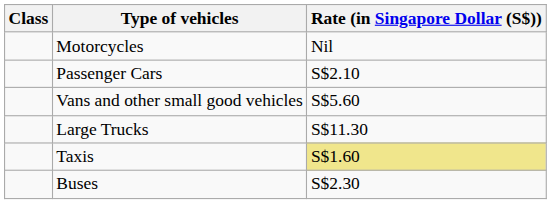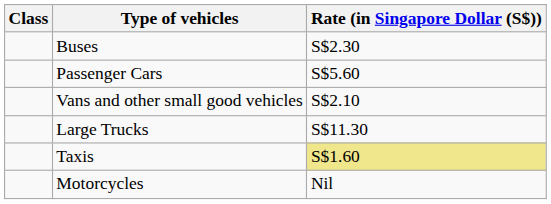rows swapped: Motorcycles <-> Buses
Passenger Cars | Rate (in Singapore Dollar (S$)): S$2.10 -> S$5.60
Vans and other small good vehicles | Rate (in Singapore Dollar (S$)): S$5.60 -> S$2.10
